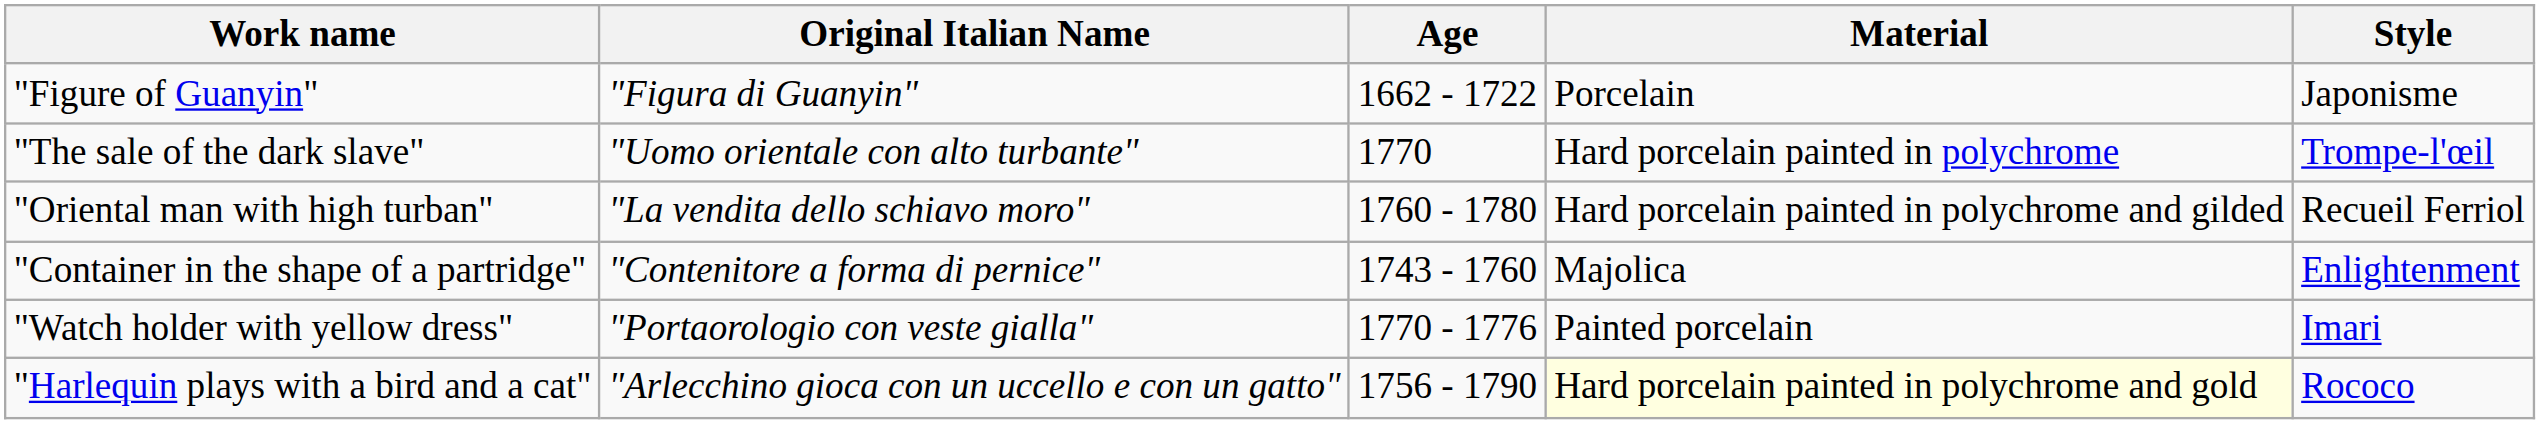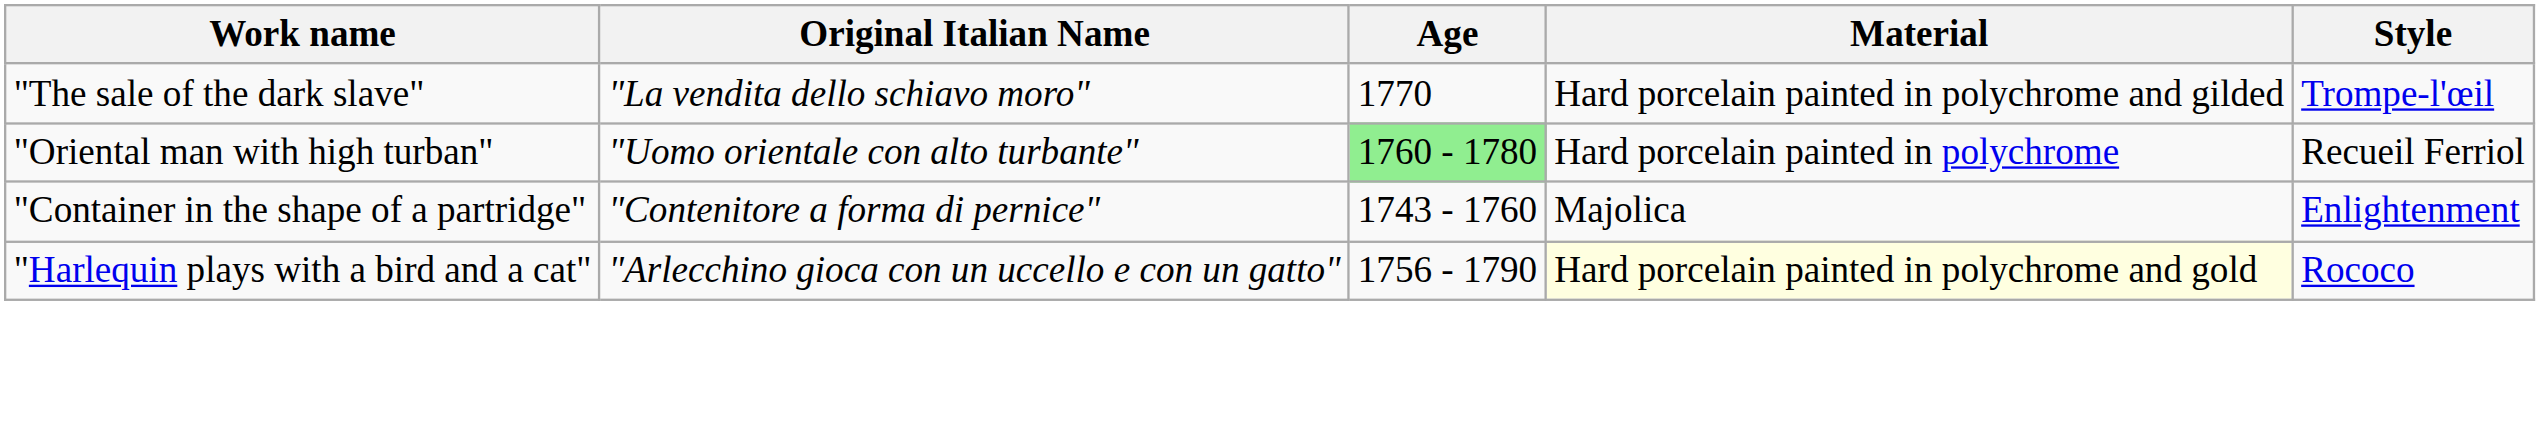- row: "Figure of Guanyin" | "Figura di Guanyin" | 1662 - 1722 | Porcelain | Japonisme
"The sale of the dark slave" | Original Italian Name: "Uomo orientale con alto turbante" -> "La vendita dello schiavo moro"
"The sale of the dark slave" | Material: Hard porcelain painted in polychrome -> Hard porcelain painted in polychrome and gilded
"Oriental man with high turban" | Original Italian Name: "La vendita dello schiavo moro" -> "Uomo orientale con alto turbante"
"Oriental man with high turban" | Age: no background -> lightgreen background
"Oriental man with high turban" | Material: Hard porcelain painted in polychrome and gilded -> Hard porcelain painted in polychrome
- row: "Watch holder with yellow dress" | "Portaorologio con veste gialla" | 1770 - 1776 | Painted porcelain | Imari
